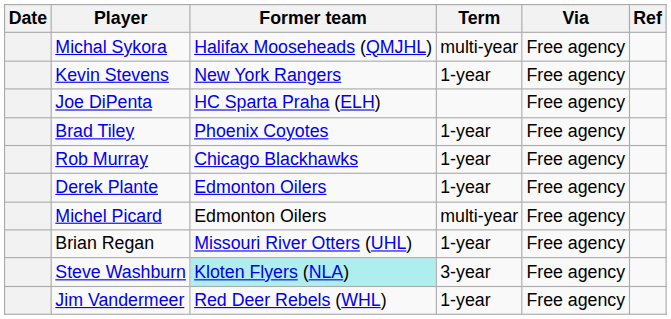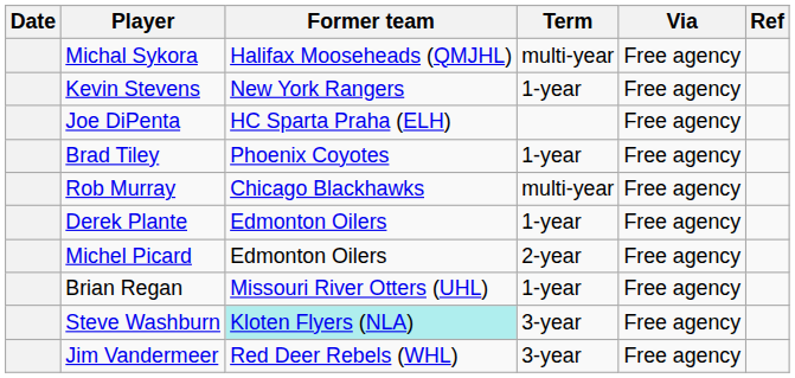Rob Murray | Term: 1-year -> multi-year
Michel Picard | Term: multi-year -> 2-year
Jim Vandermeer | Term: 1-year -> 3-year
